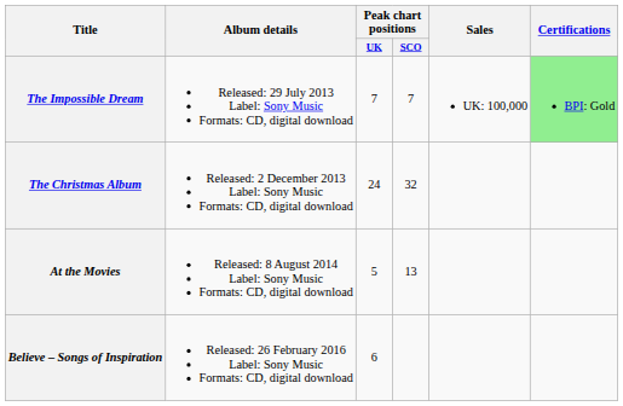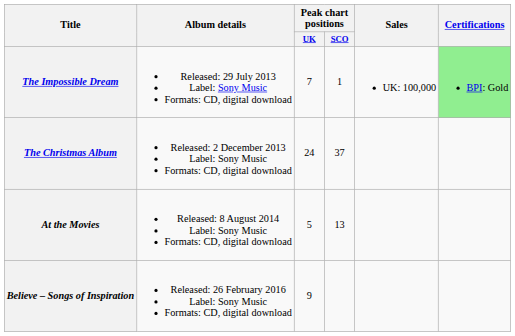The Impossible Dream | Peak chart positions / SCO: 7 -> 1
The Christmas Album | Peak chart positions / SCO: 32 -> 37
Believe – Songs of Inspiration | Peak chart positions / UK: 6 -> 9
